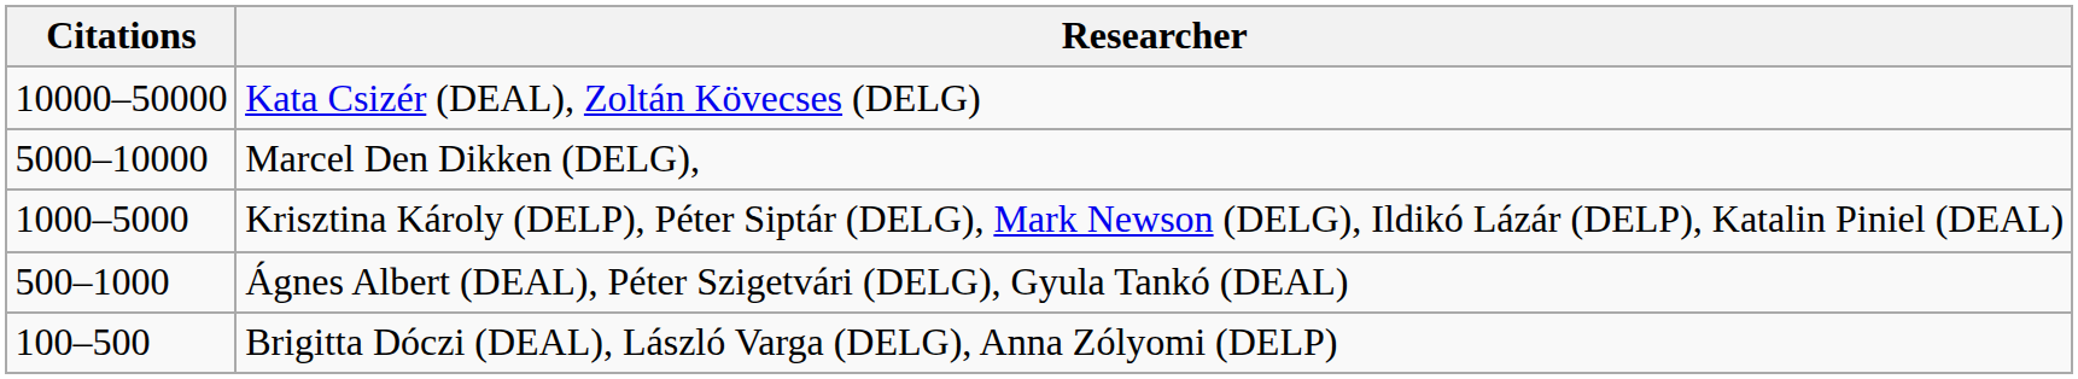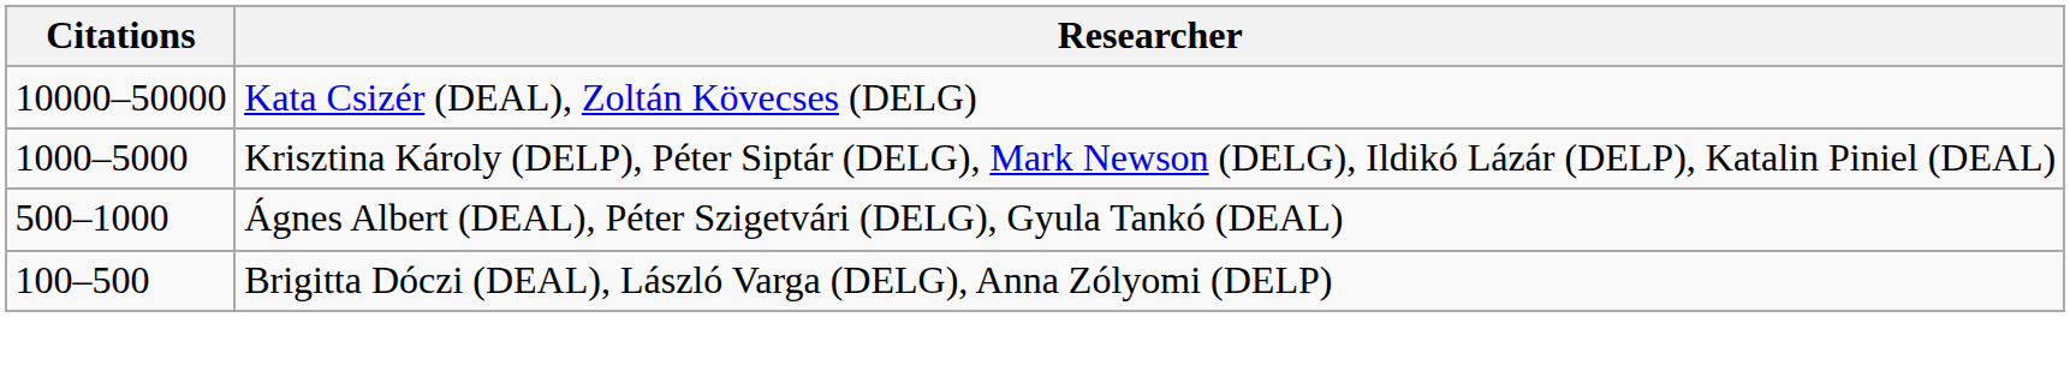- row: 5000–10000 | Marcel Den Dikken (DELG),
